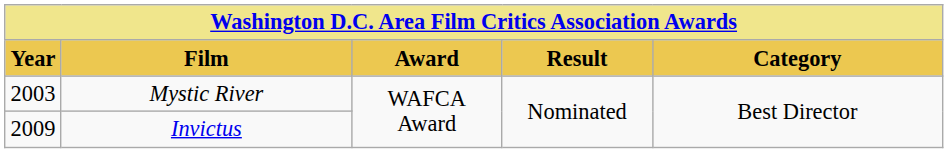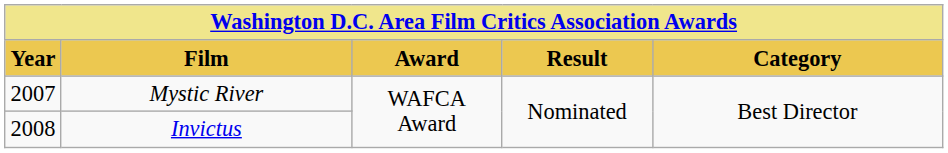Mystic River | Year: 2003 -> 2007
Invictus | Year: 2009 -> 2008
